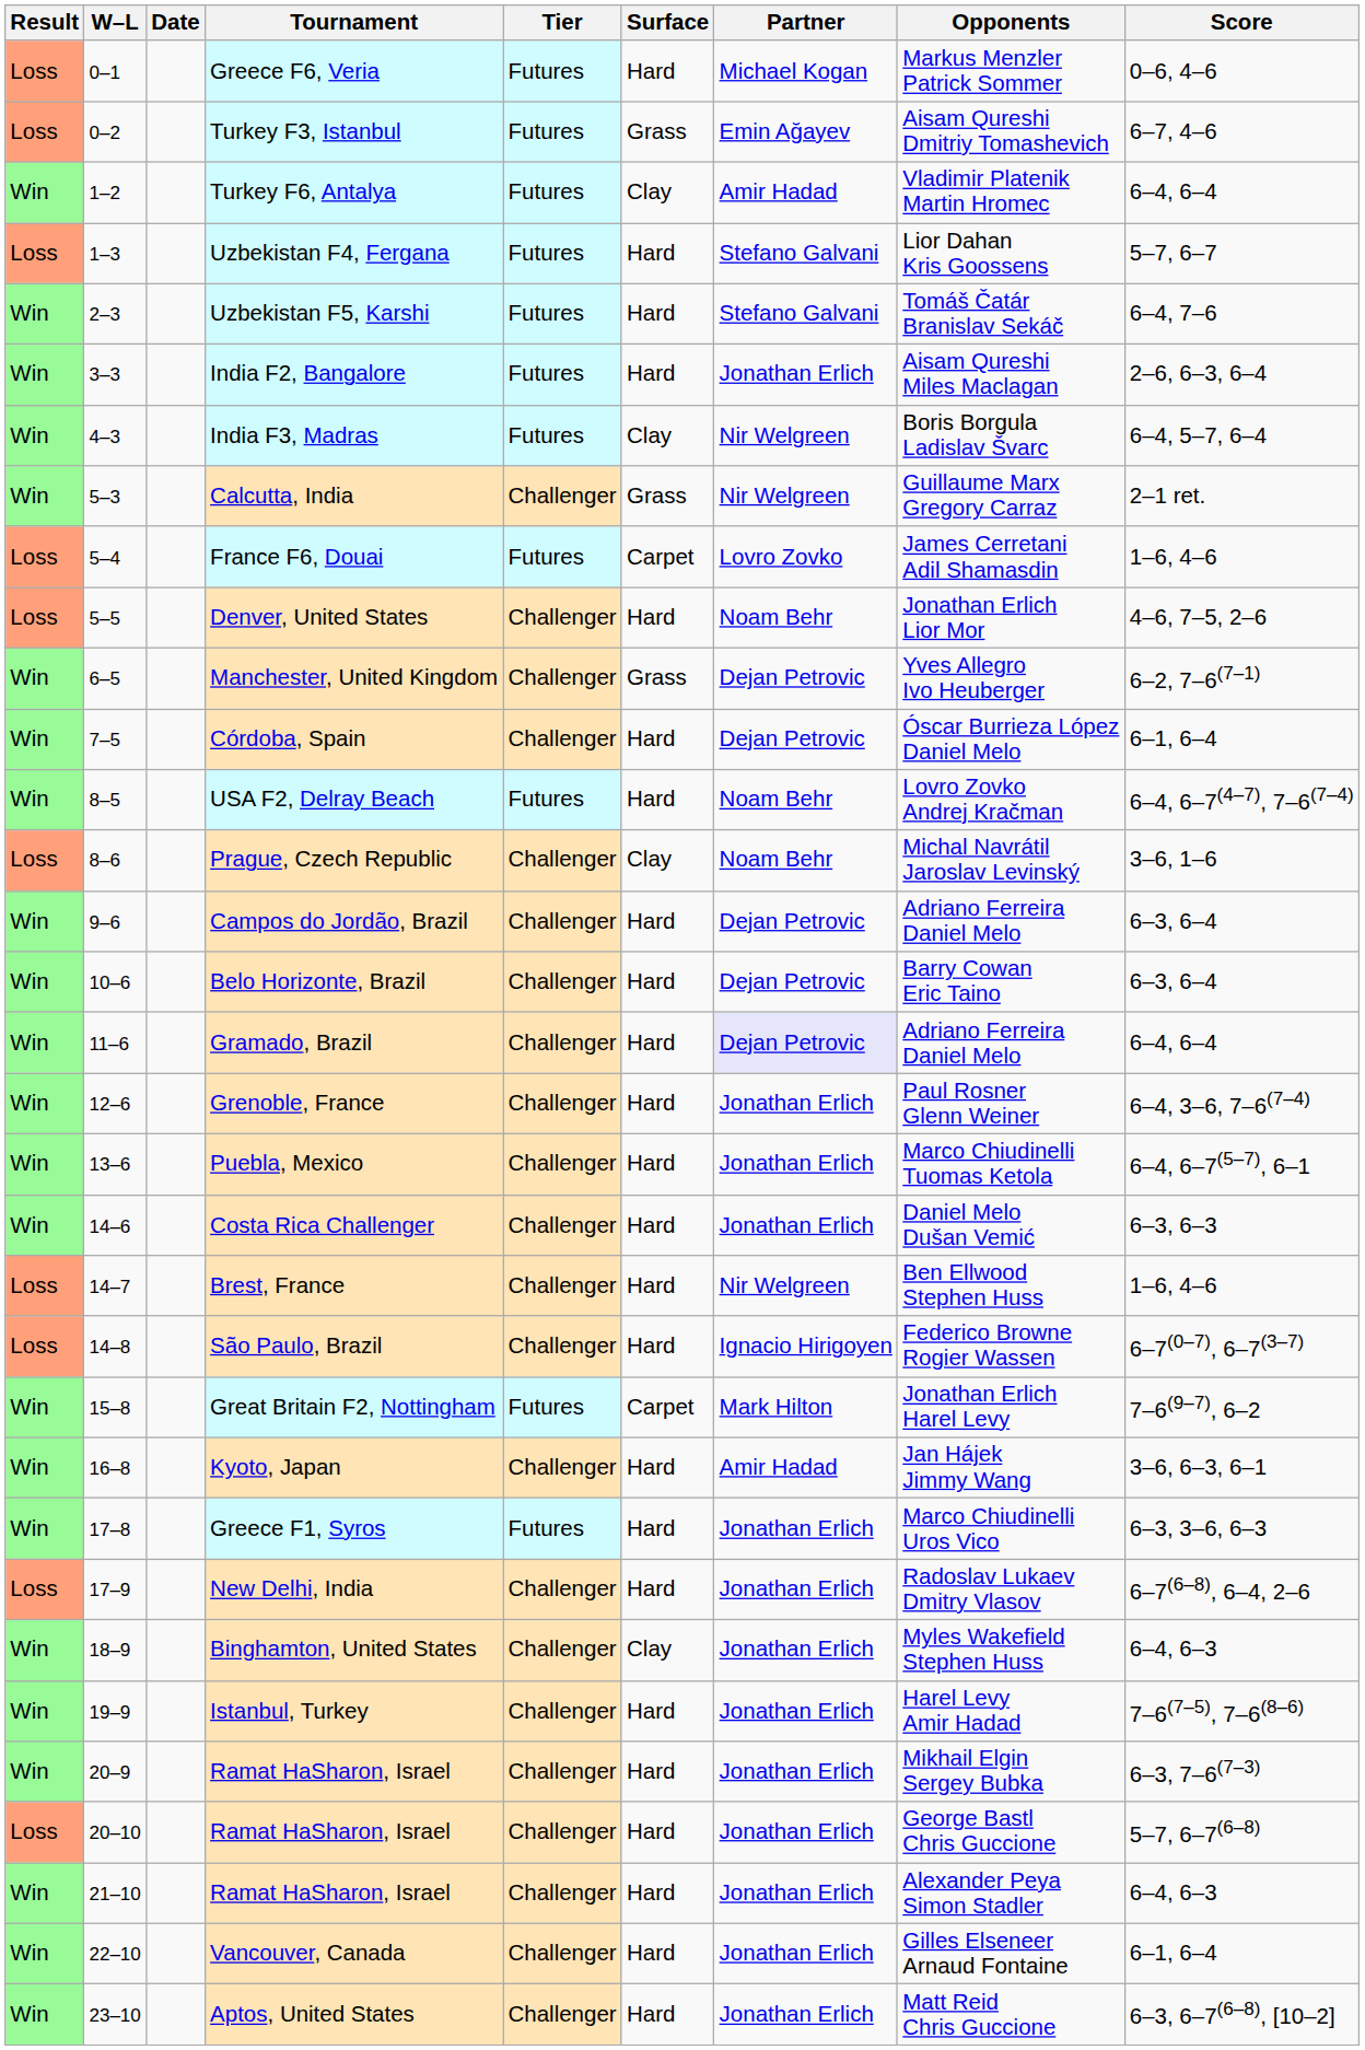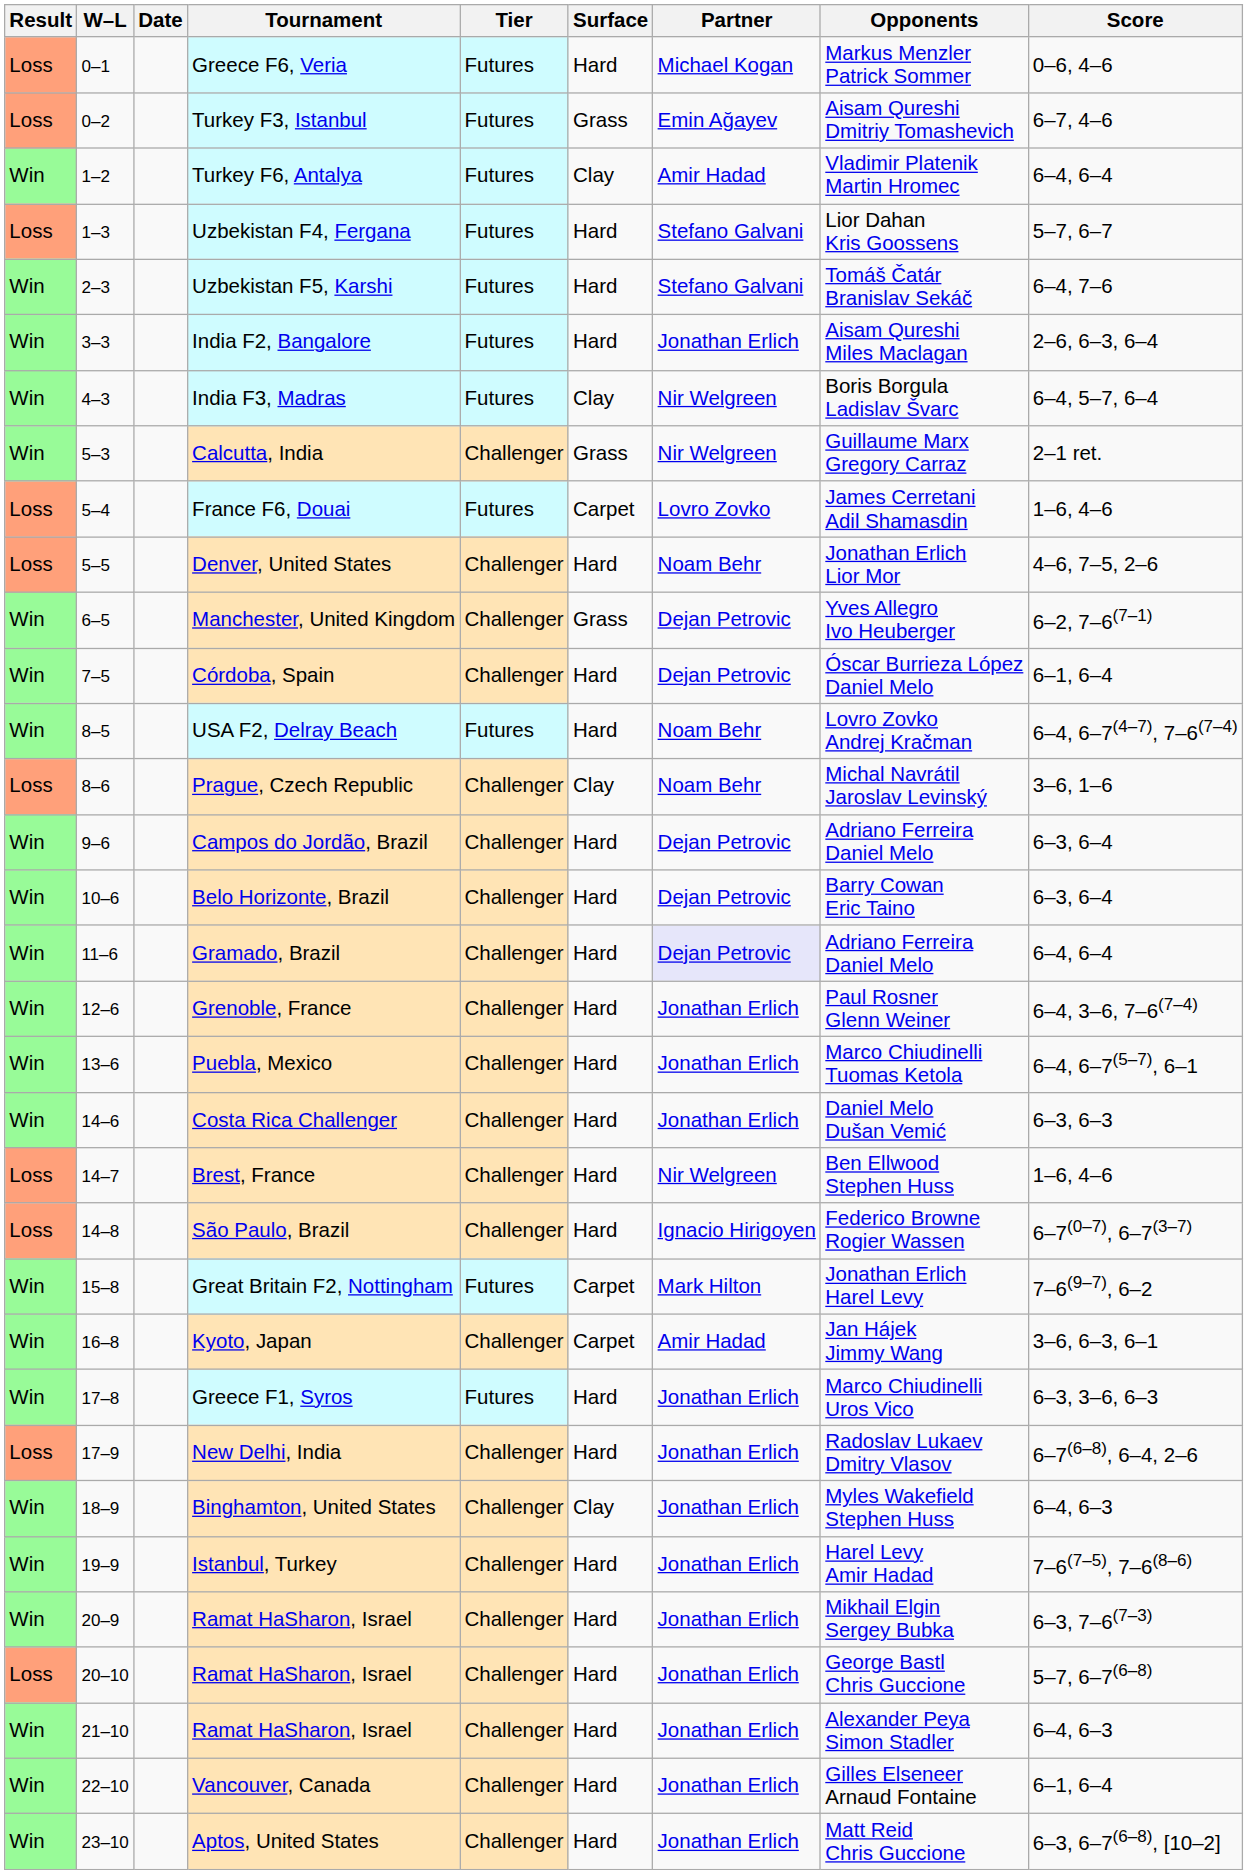Kyoto, Japan | Surface: Hard -> Carpet
